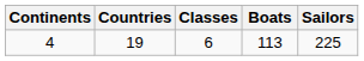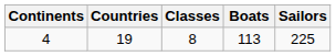4 | Classes: 6 -> 8
